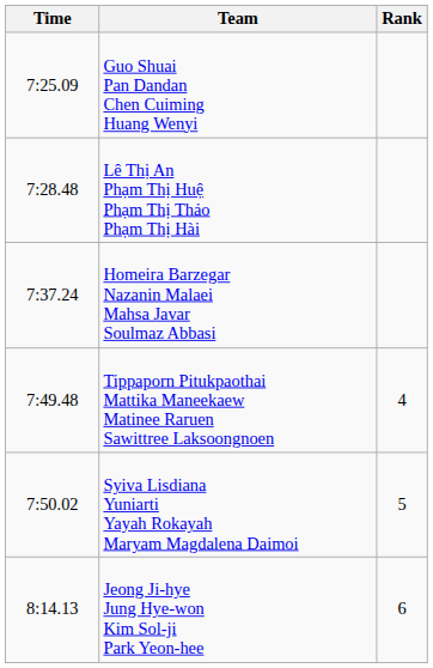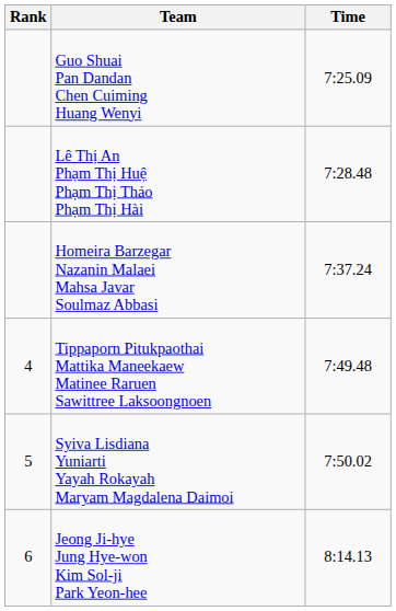columns swapped: Rank <-> Time
